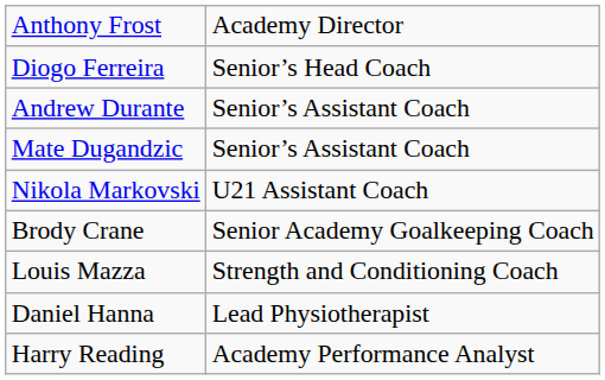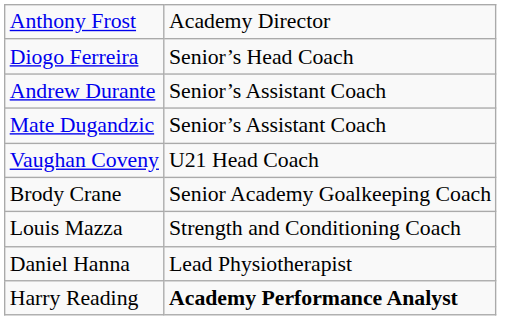+ row: Vaughan Coveny | U21 Head Coach
- row: Nikola Markovski | U21 Assistant Coach
Harry Reading | column 2: normal -> bold
